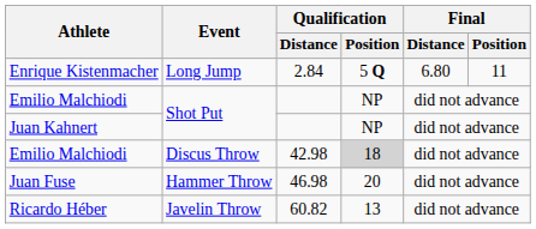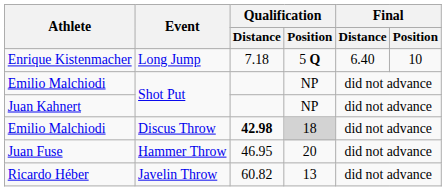Enrique Kistenmacher | Qualification / Distance: 2.84 -> 7.18
Enrique Kistenmacher | Final / Distance: 6.80 -> 6.40
Enrique Kistenmacher | Final / Position: 11 -> 10
Emilio Malchiodi / Discus Throw | Qualification / Distance: normal -> bold
Juan Fuse | Qualification / Distance: 46.98 -> 46.95
